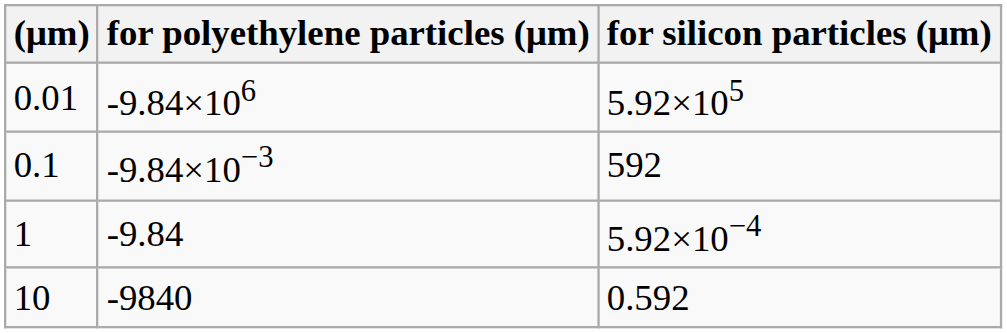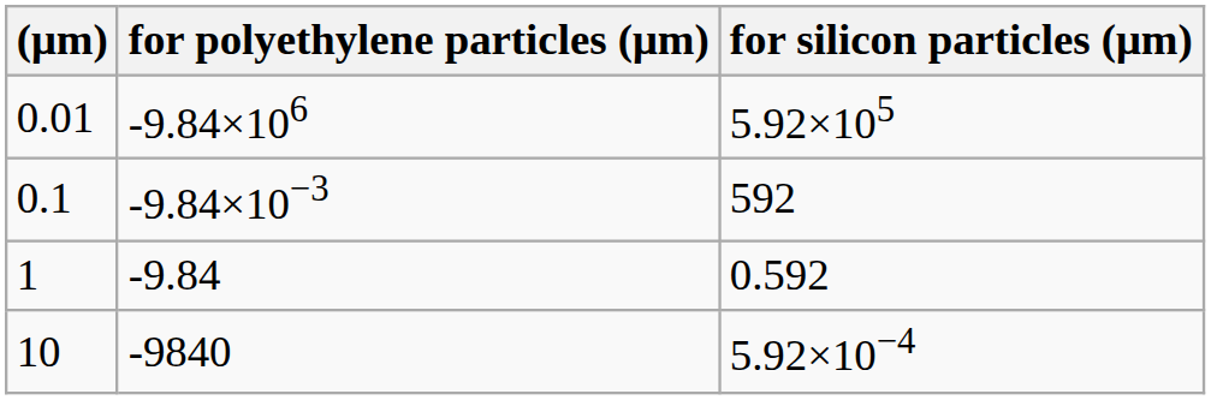1 | for silicon particles (μm): 5.92×10−4 -> 0.592
10 | for silicon particles (μm): 0.592 -> 5.92×10−4
